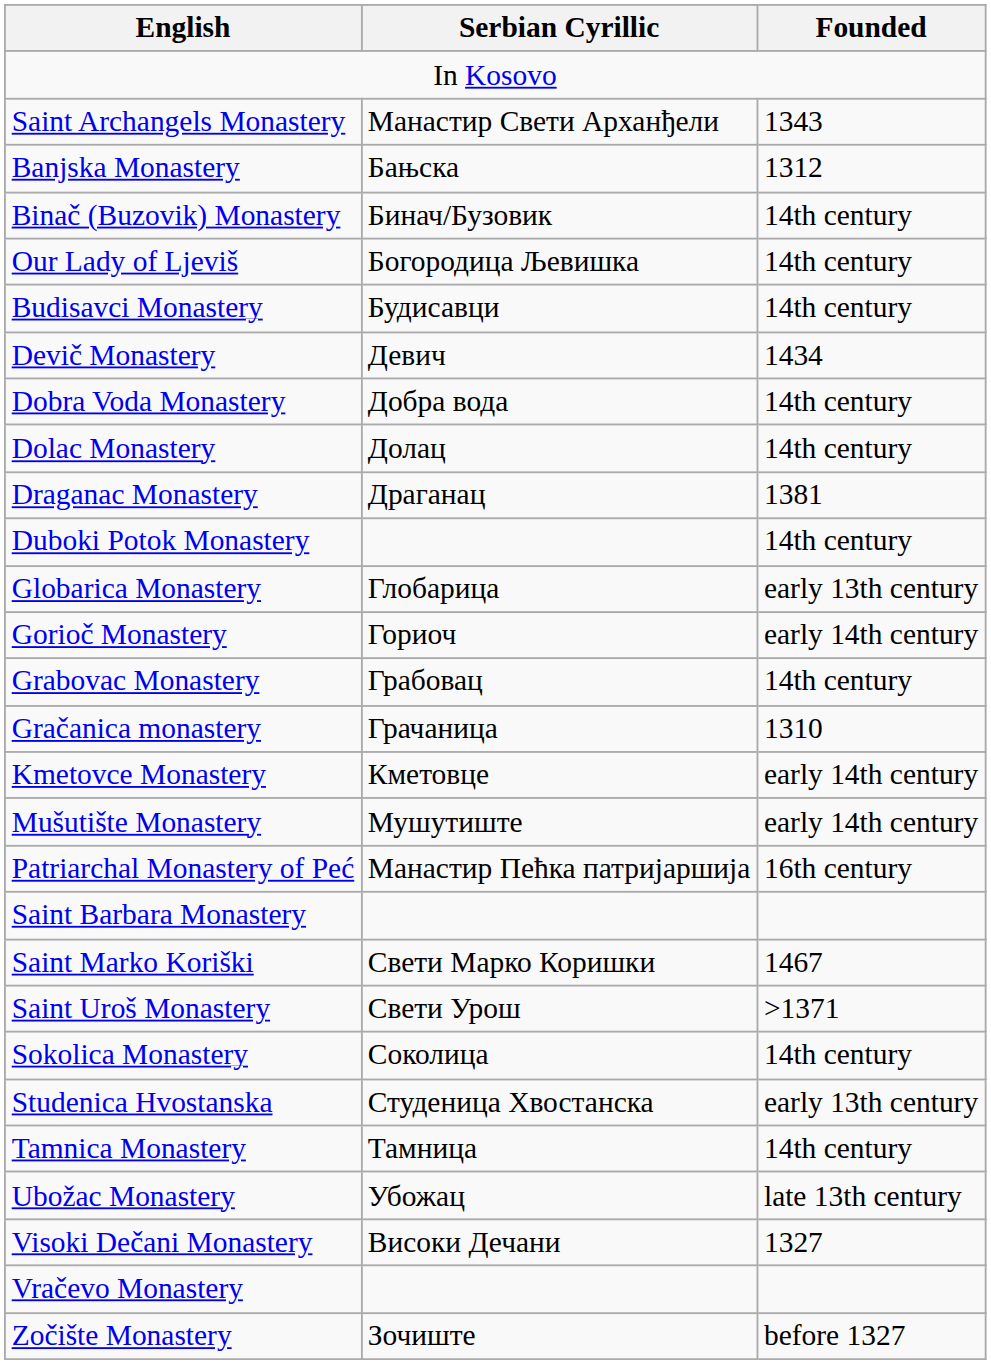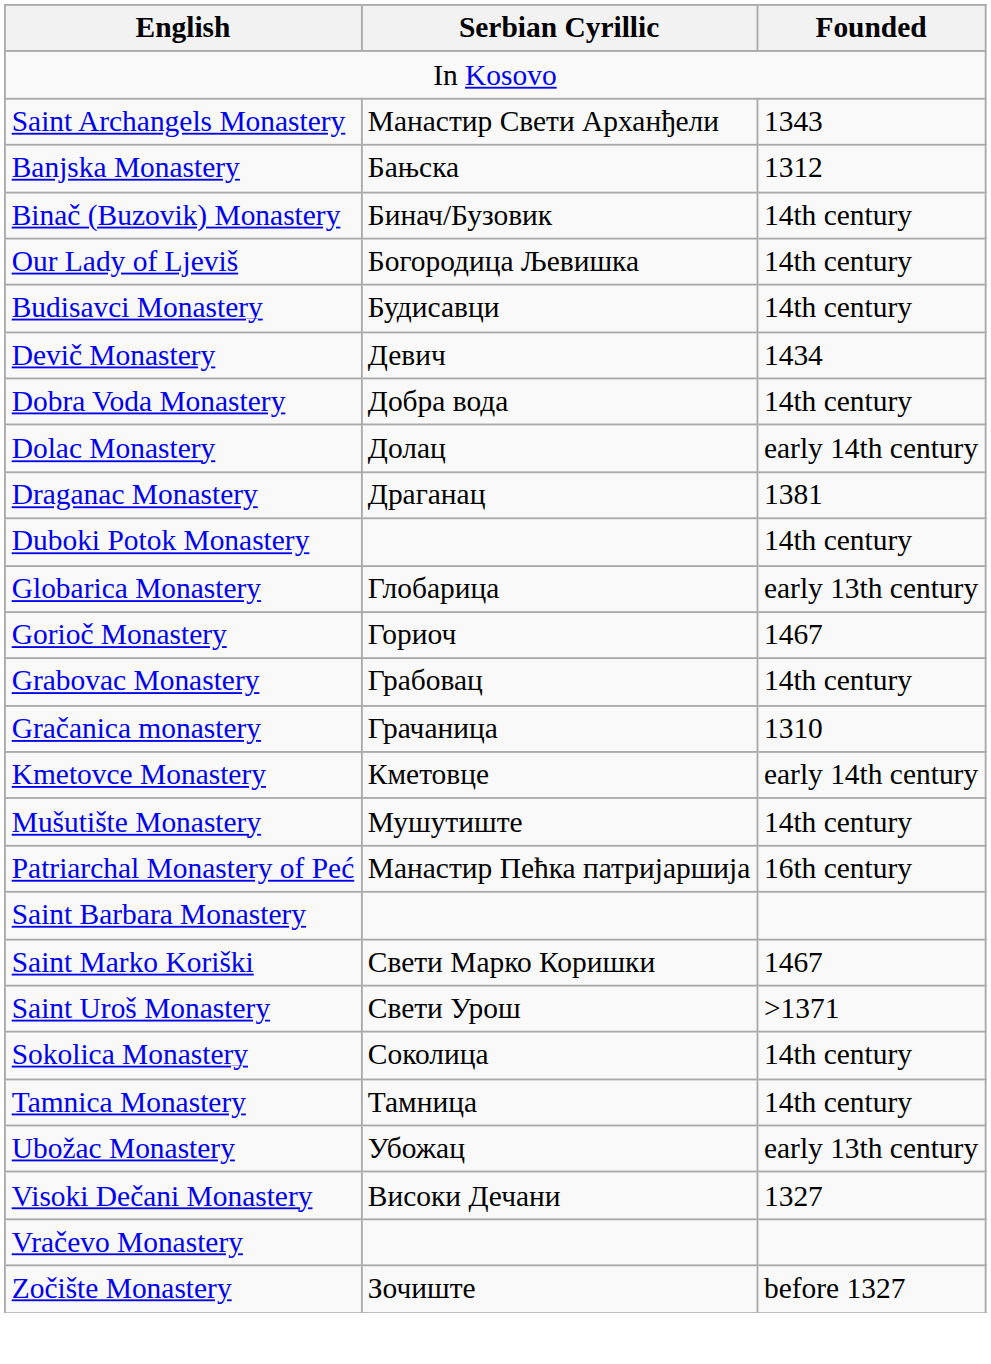Dolac Monastery | Founded: 14th century -> early 14th century
Gorioč Monastery | Founded: early 14th century -> 1467
Mušutište Monastery | Founded: early 14th century -> 14th century
- row: Studenica Hvostanska | Студеница Хвостанска | early 13th century
Ubožac Monastery | Founded: late 13th century -> early 13th century
